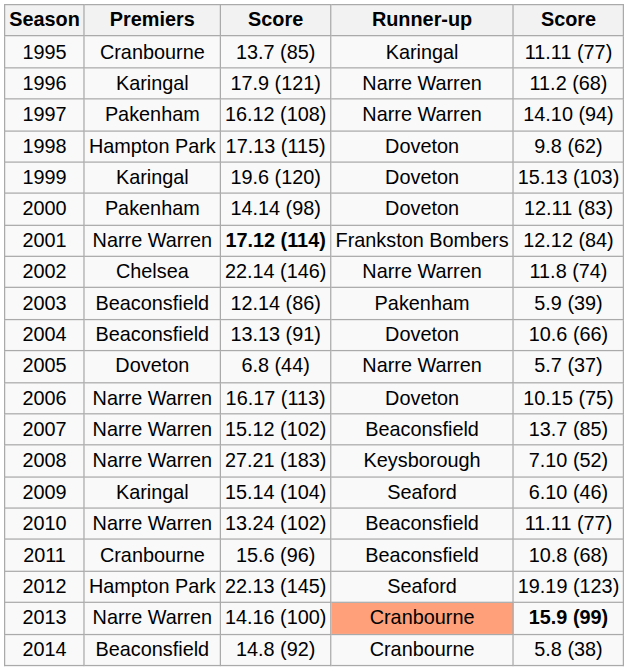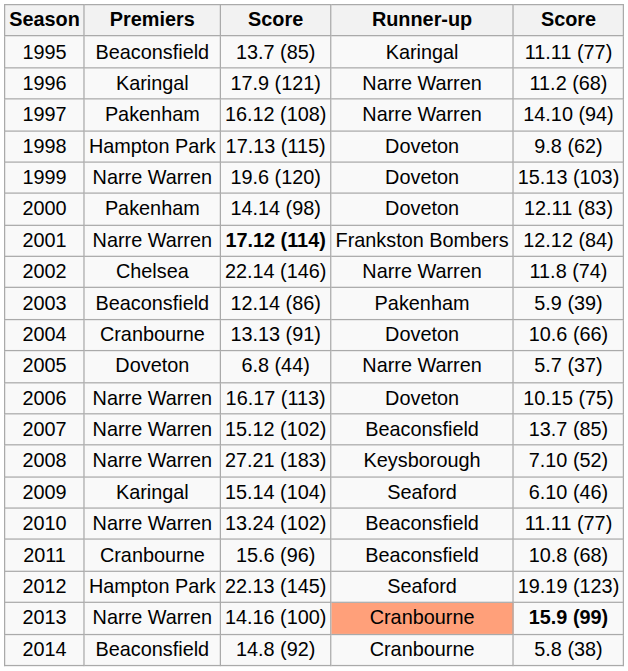1995 | Premiers: Cranbourne -> Beaconsfield
1999 | Premiers: Karingal -> Narre Warren
2004 | Premiers: Beaconsfield -> Cranbourne
